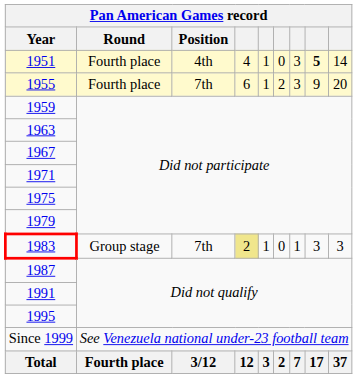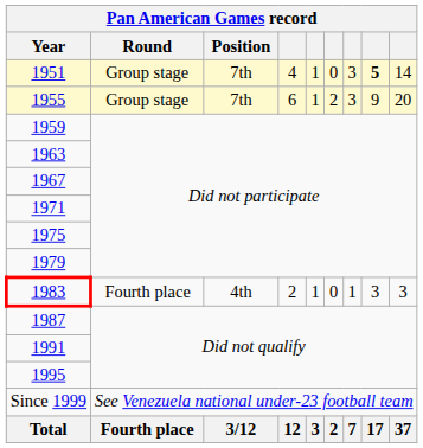1951 | Round: Fourth place -> Group stage
1951 | Position: 4th -> 7th
1955 | Round: Fourth place -> Group stage
1983 | Round: Group stage -> Fourth place
1983 | Position: 7th -> 4th
1983 | column 4: khaki background -> no background
